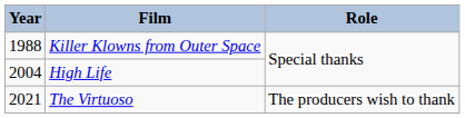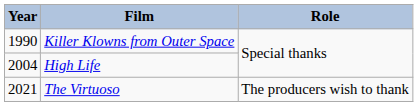Killer Klowns from Outer Space | Year: 1988 -> 1990
